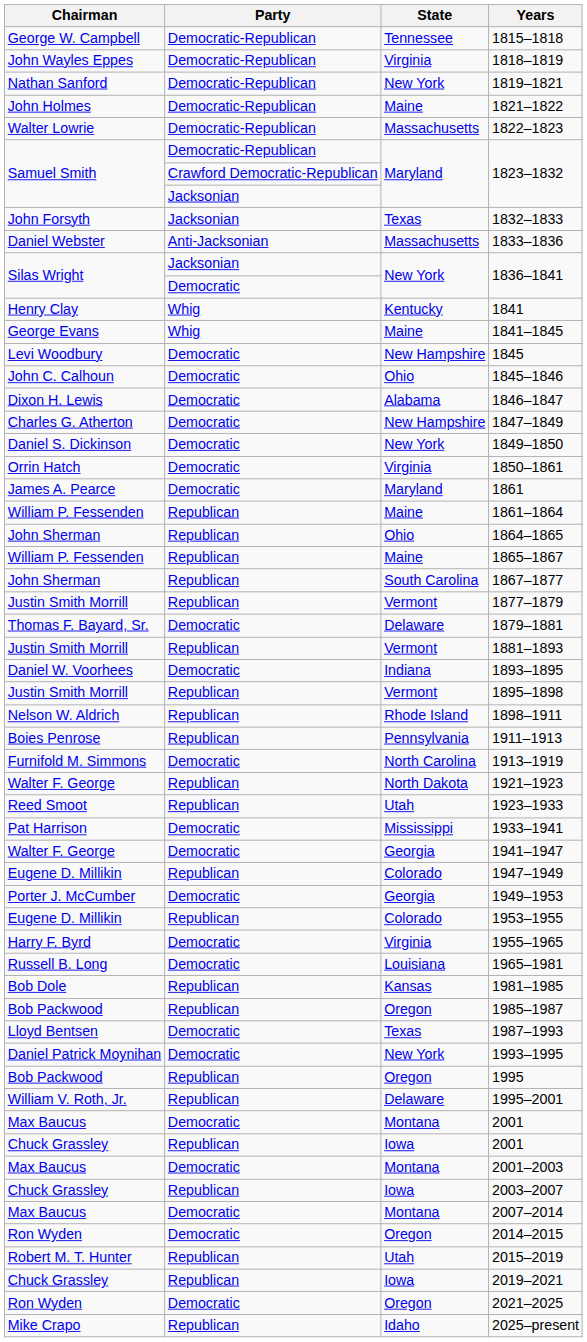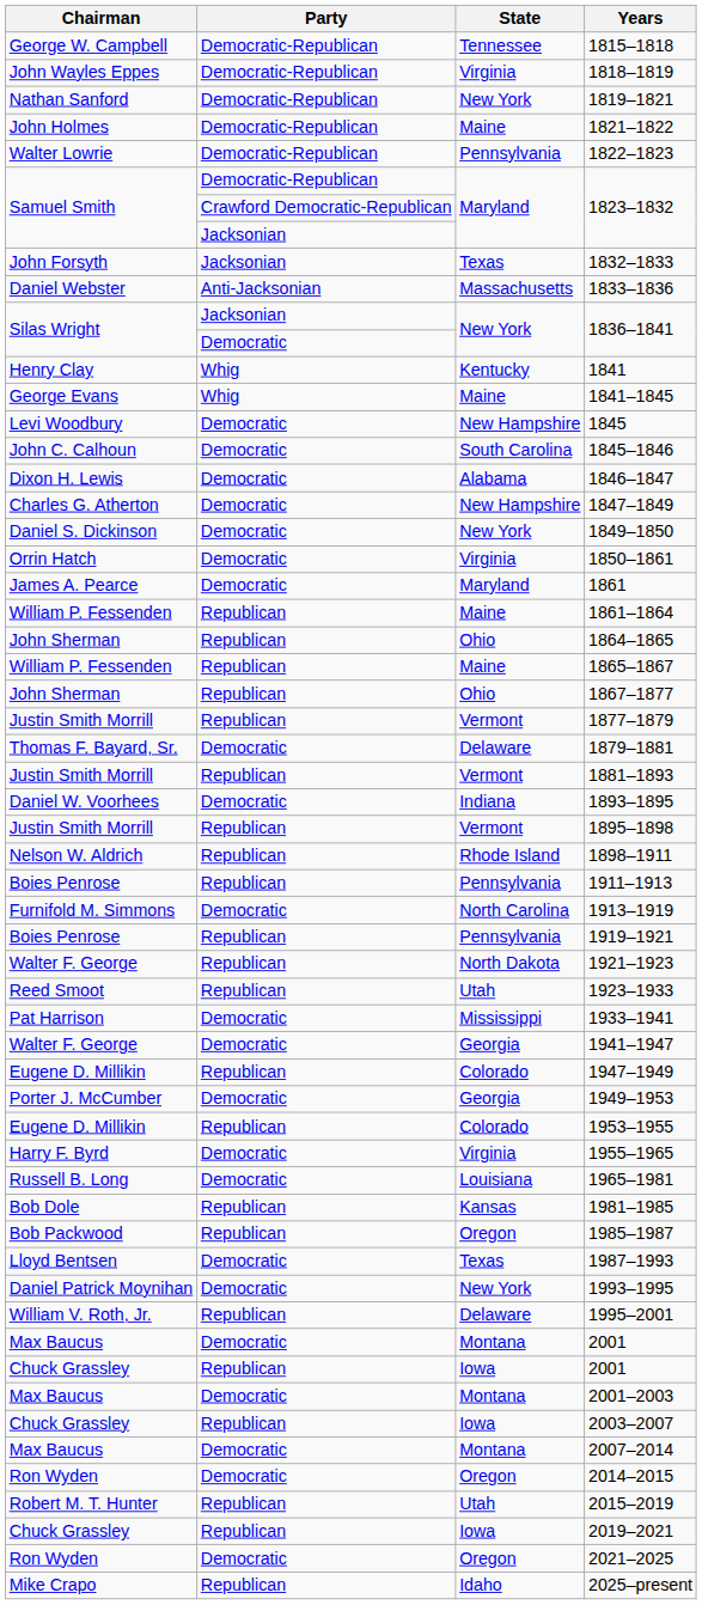1822–1823 | State: Massachusetts -> Pennsylvania
1845–1846 | State: Ohio -> South Carolina
1867–1877 | State: South Carolina -> Ohio
+ row: Boies Penrose | Republican | Pennsylvania | 1919–1921
- row: Bob Packwood | Republican | Oregon | 1995
